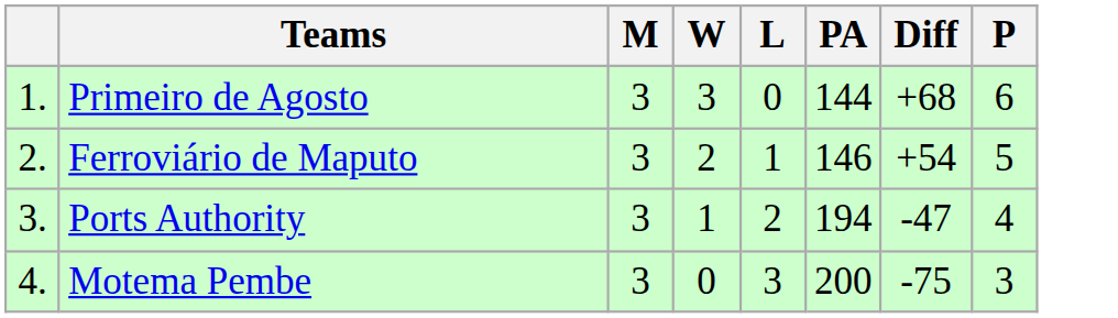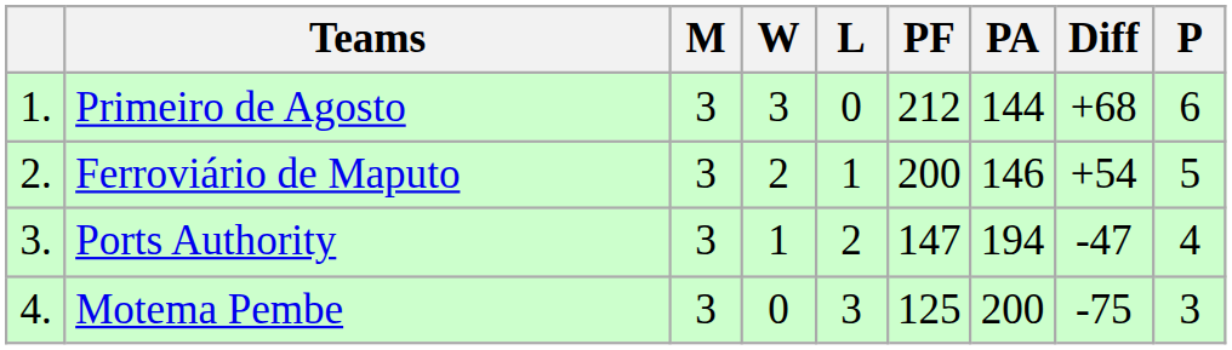+ column: PF | 212 | 200 | 147 | 125
